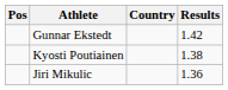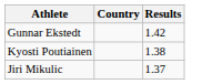- column: Pos
Jiri Mikulic | Results: 1.36 -> 1.37
